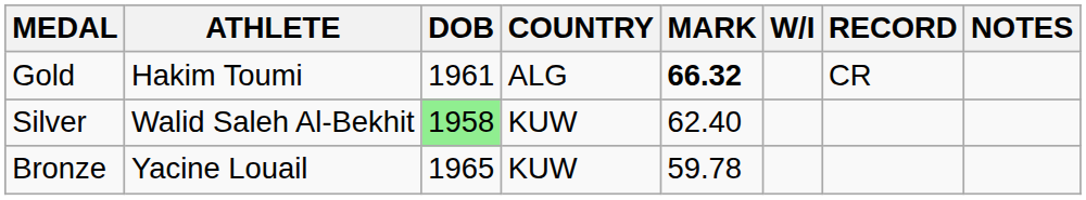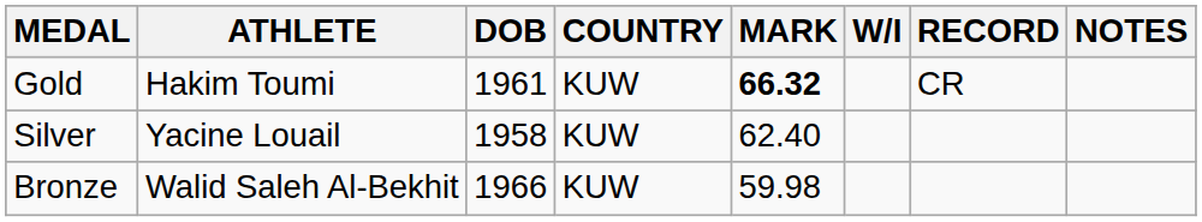Gold | COUNTRY: ALG -> KUW
Silver | ATHLETE: Walid Saleh Al-Bekhit -> Yacine Louail
Silver | DOB: lightgreen background -> no background
Bronze | ATHLETE: Yacine Louail -> Walid Saleh Al-Bekhit
Bronze | DOB: 1965 -> 1966
Bronze | MARK: 59.78 -> 59.98
